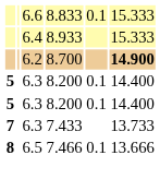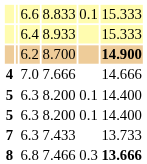+ row: 4 | 7.0 | 7.666 | 14.666
7.466 | column 3: 6.5 -> 6.8
7.466 | column 5: 0.1 -> 0.3
7.466 | column 6: normal -> bold
